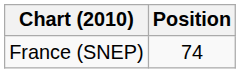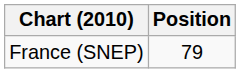France (SNEP) | Position: 74 -> 79
